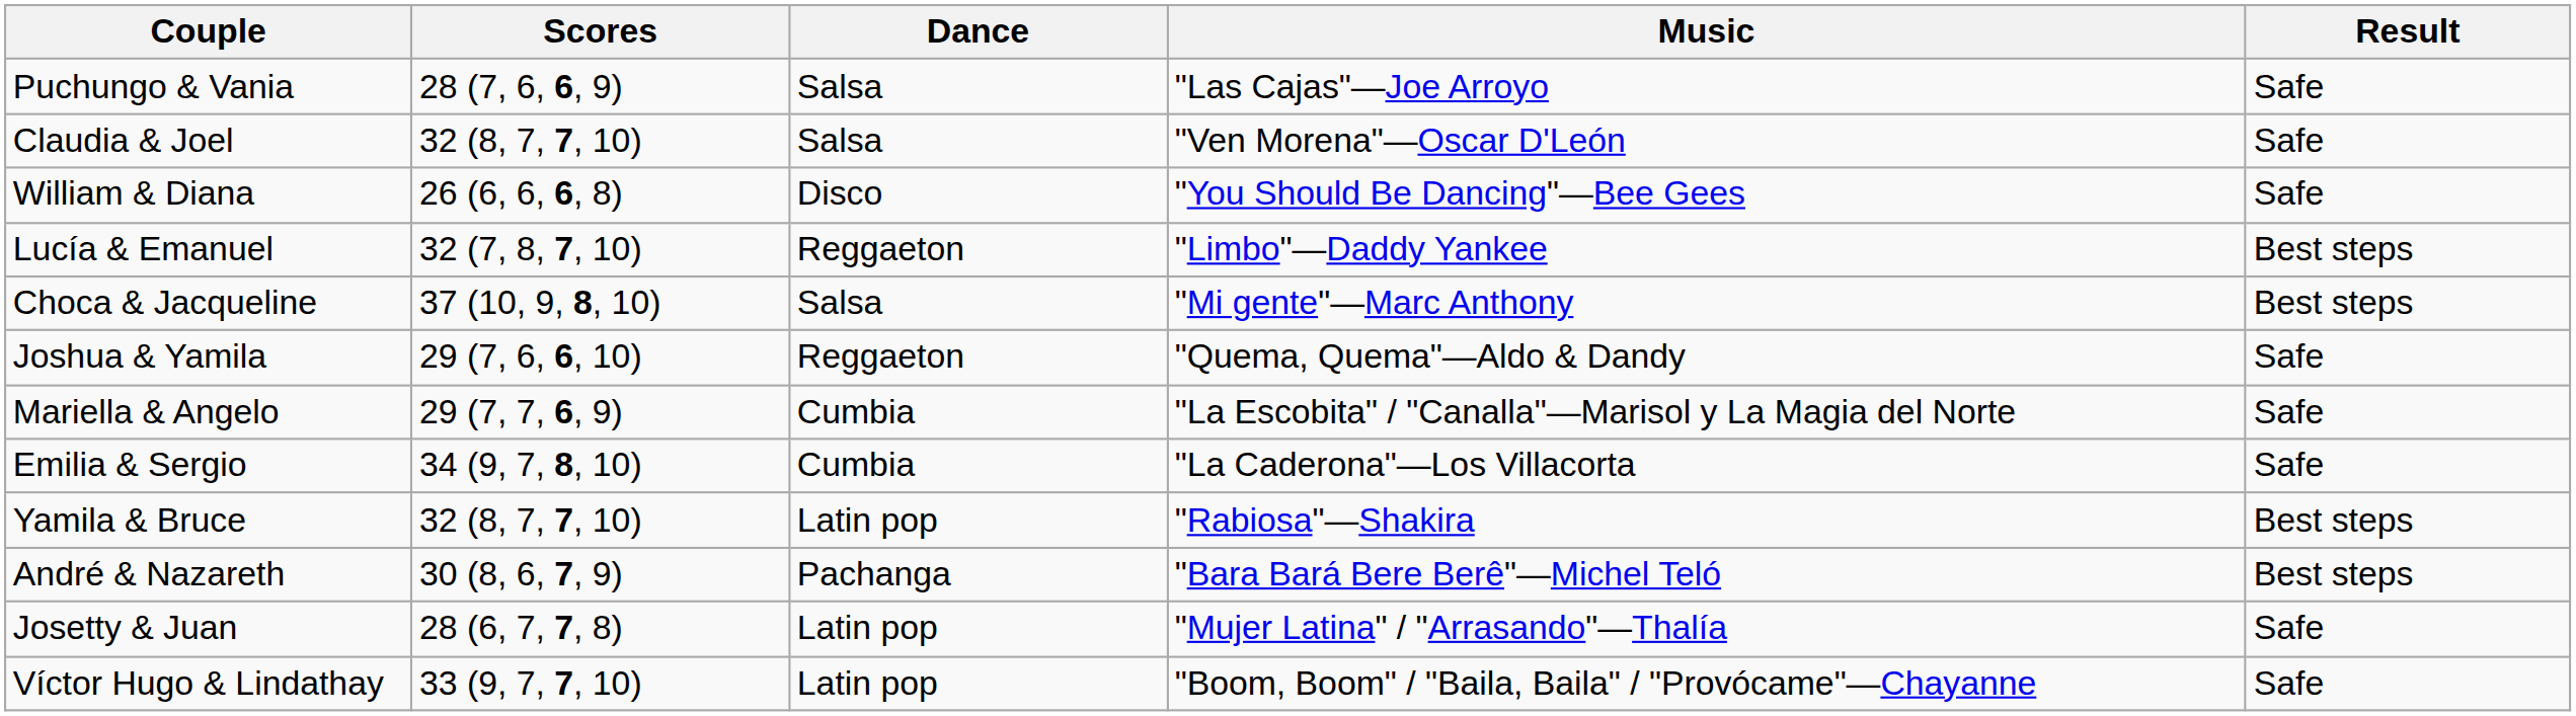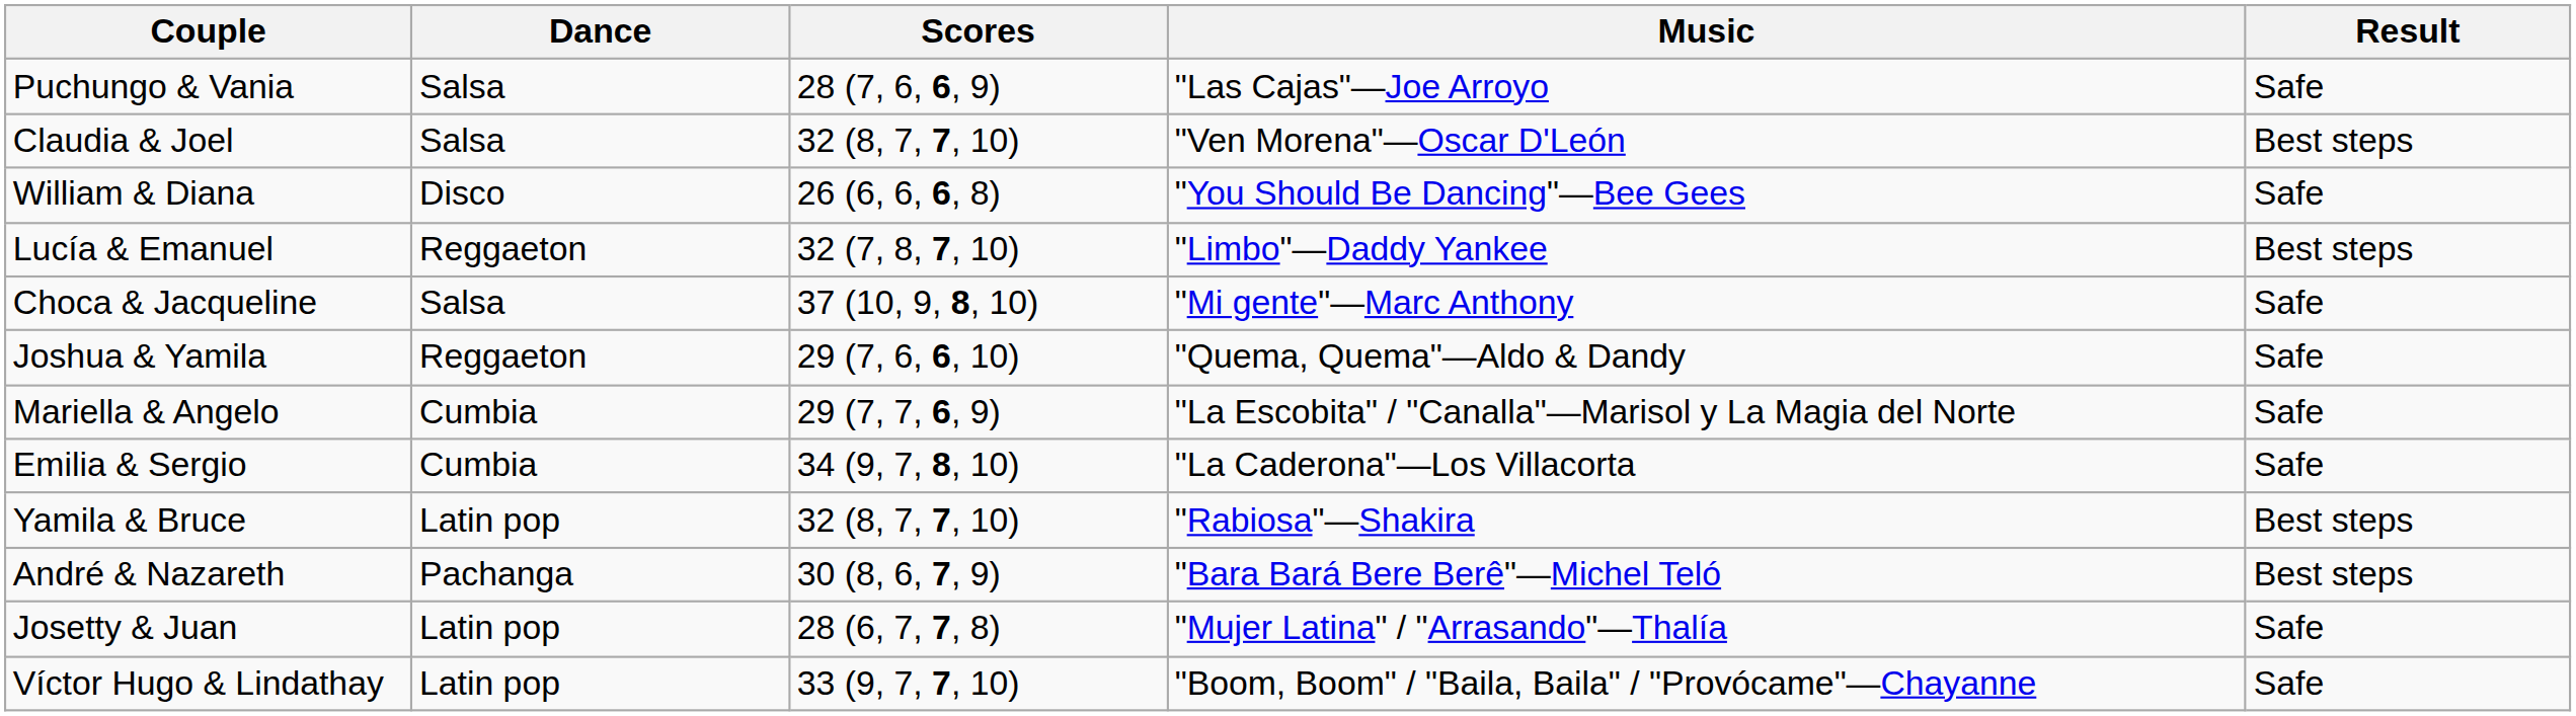columns swapped: Scores <-> Dance
Claudia & Joel | Result: Safe -> Best steps
Choca & Jacqueline | Result: Best steps -> Safe
